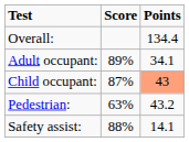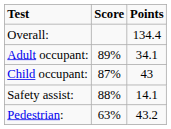Child occupant: | Points: lightsalmon background -> no background
rows swapped: Pedestrian: <-> Safety assist:
